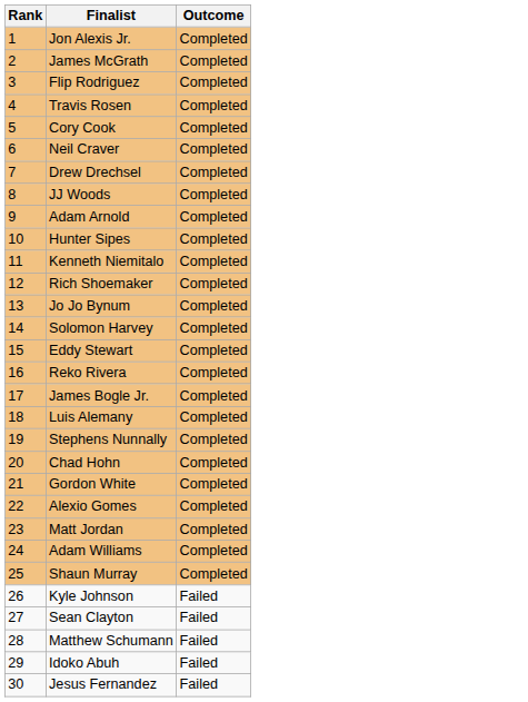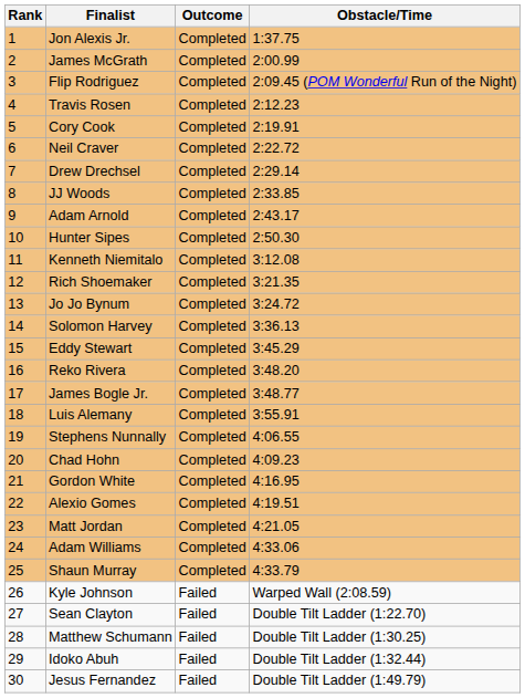+ column: Obstacle/Time | 1:37.75 | 2:00.99 | 2:09.45 (POM Wonderful Run of the Night) | 2:12.23 | 2:19.91 | 2:22.72 | 2:29.14 | 2:33.85 | 2:43.17 | 2:50.30 | 3:12.08 | 3:21.35 | 3:24.72 | 3:36.13 | 3:45.29 | 3:48.20 | 3:48.77 | 3:55.91 | 4:06.55 | 4:09.23 | 4:16.95 | 4:19.51 | 4:21.05 | 4:33.06 | 4:33.79 | Warped Wall (2:08.59) | Double Tilt Ladder (1:22.70) | Double Tilt Ladder (1:30.25) | Double Tilt Ladder (1:32.44) | Double Tilt Ladder (1:49.79)
